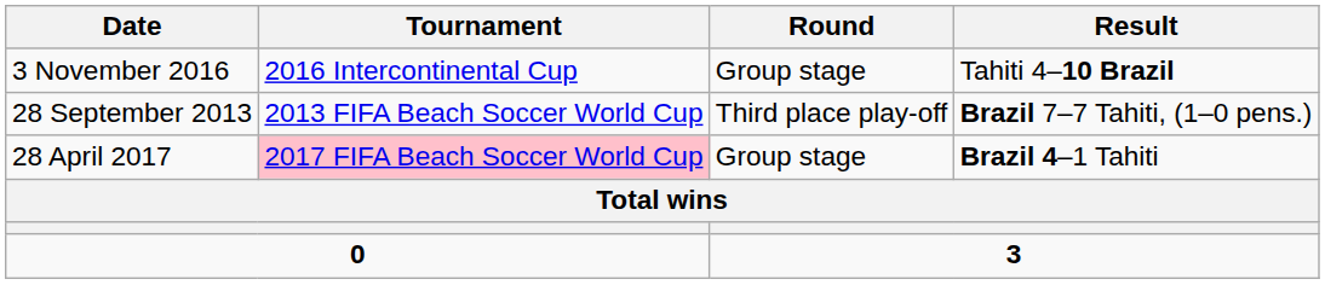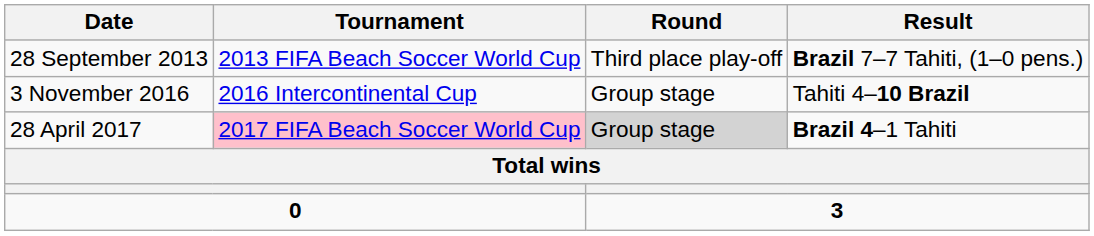rows swapped: 28 September 2013 <-> 3 November 2016
28 April 2017 | Round: no background -> lightgrey background
